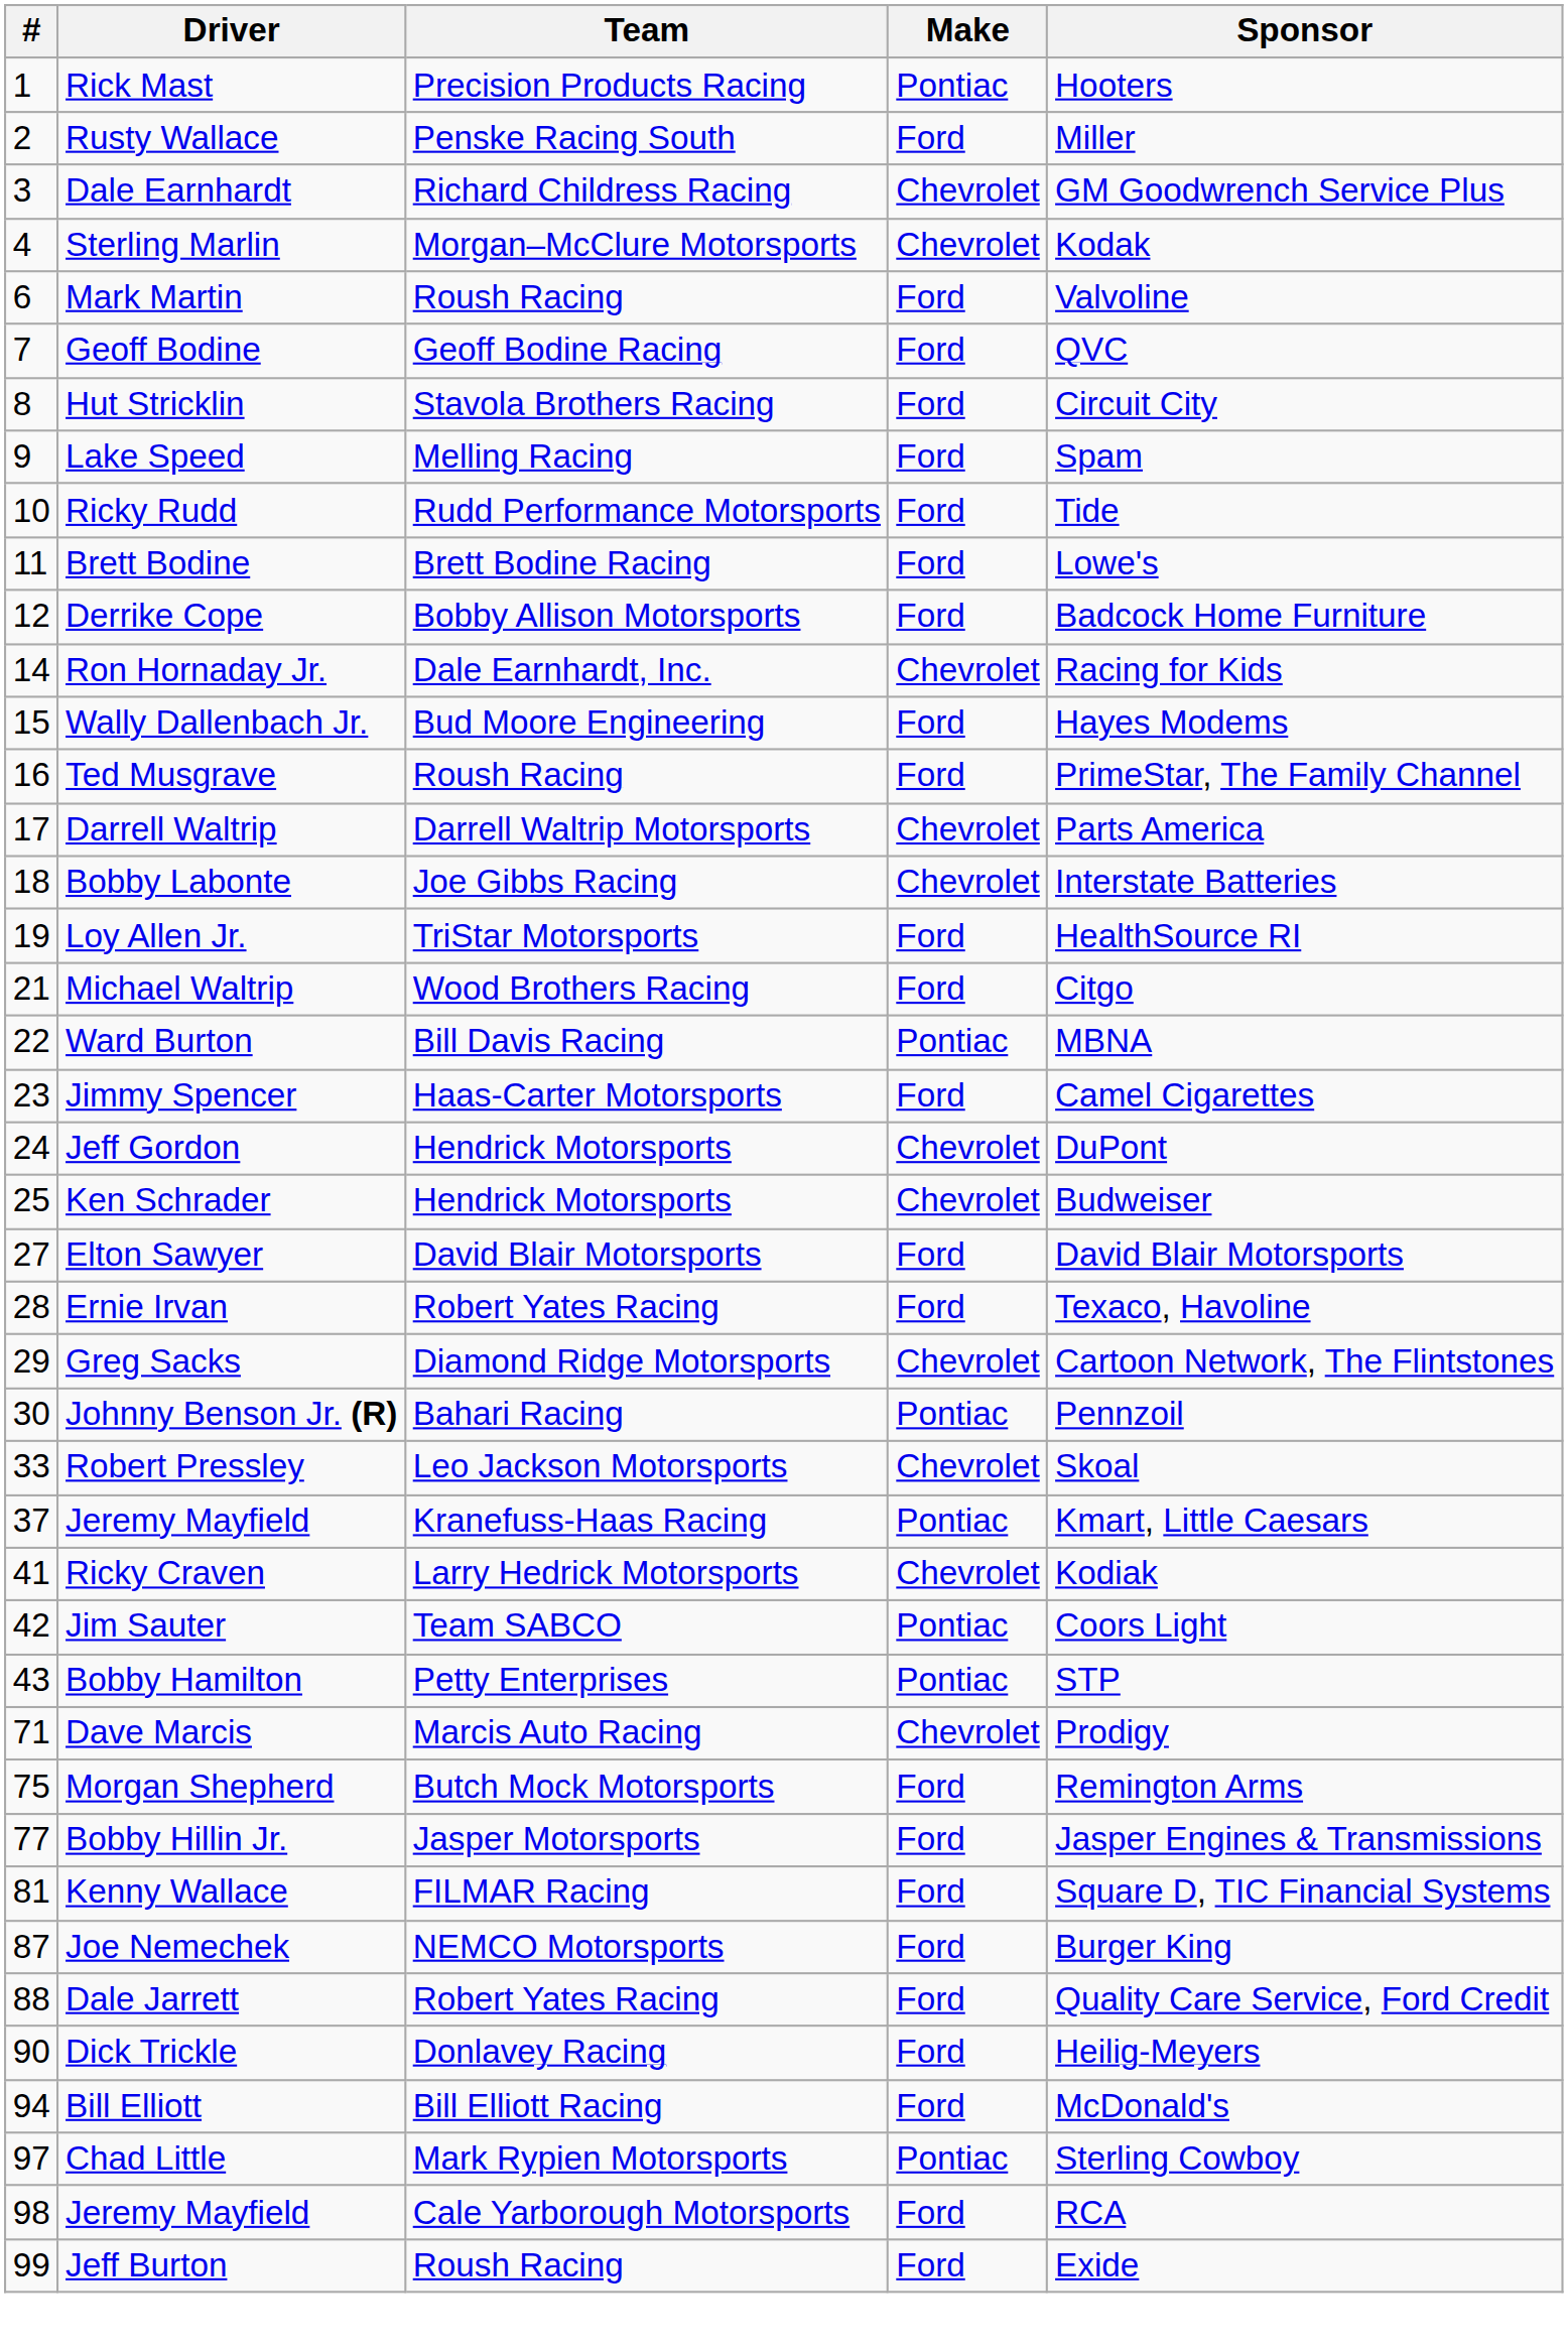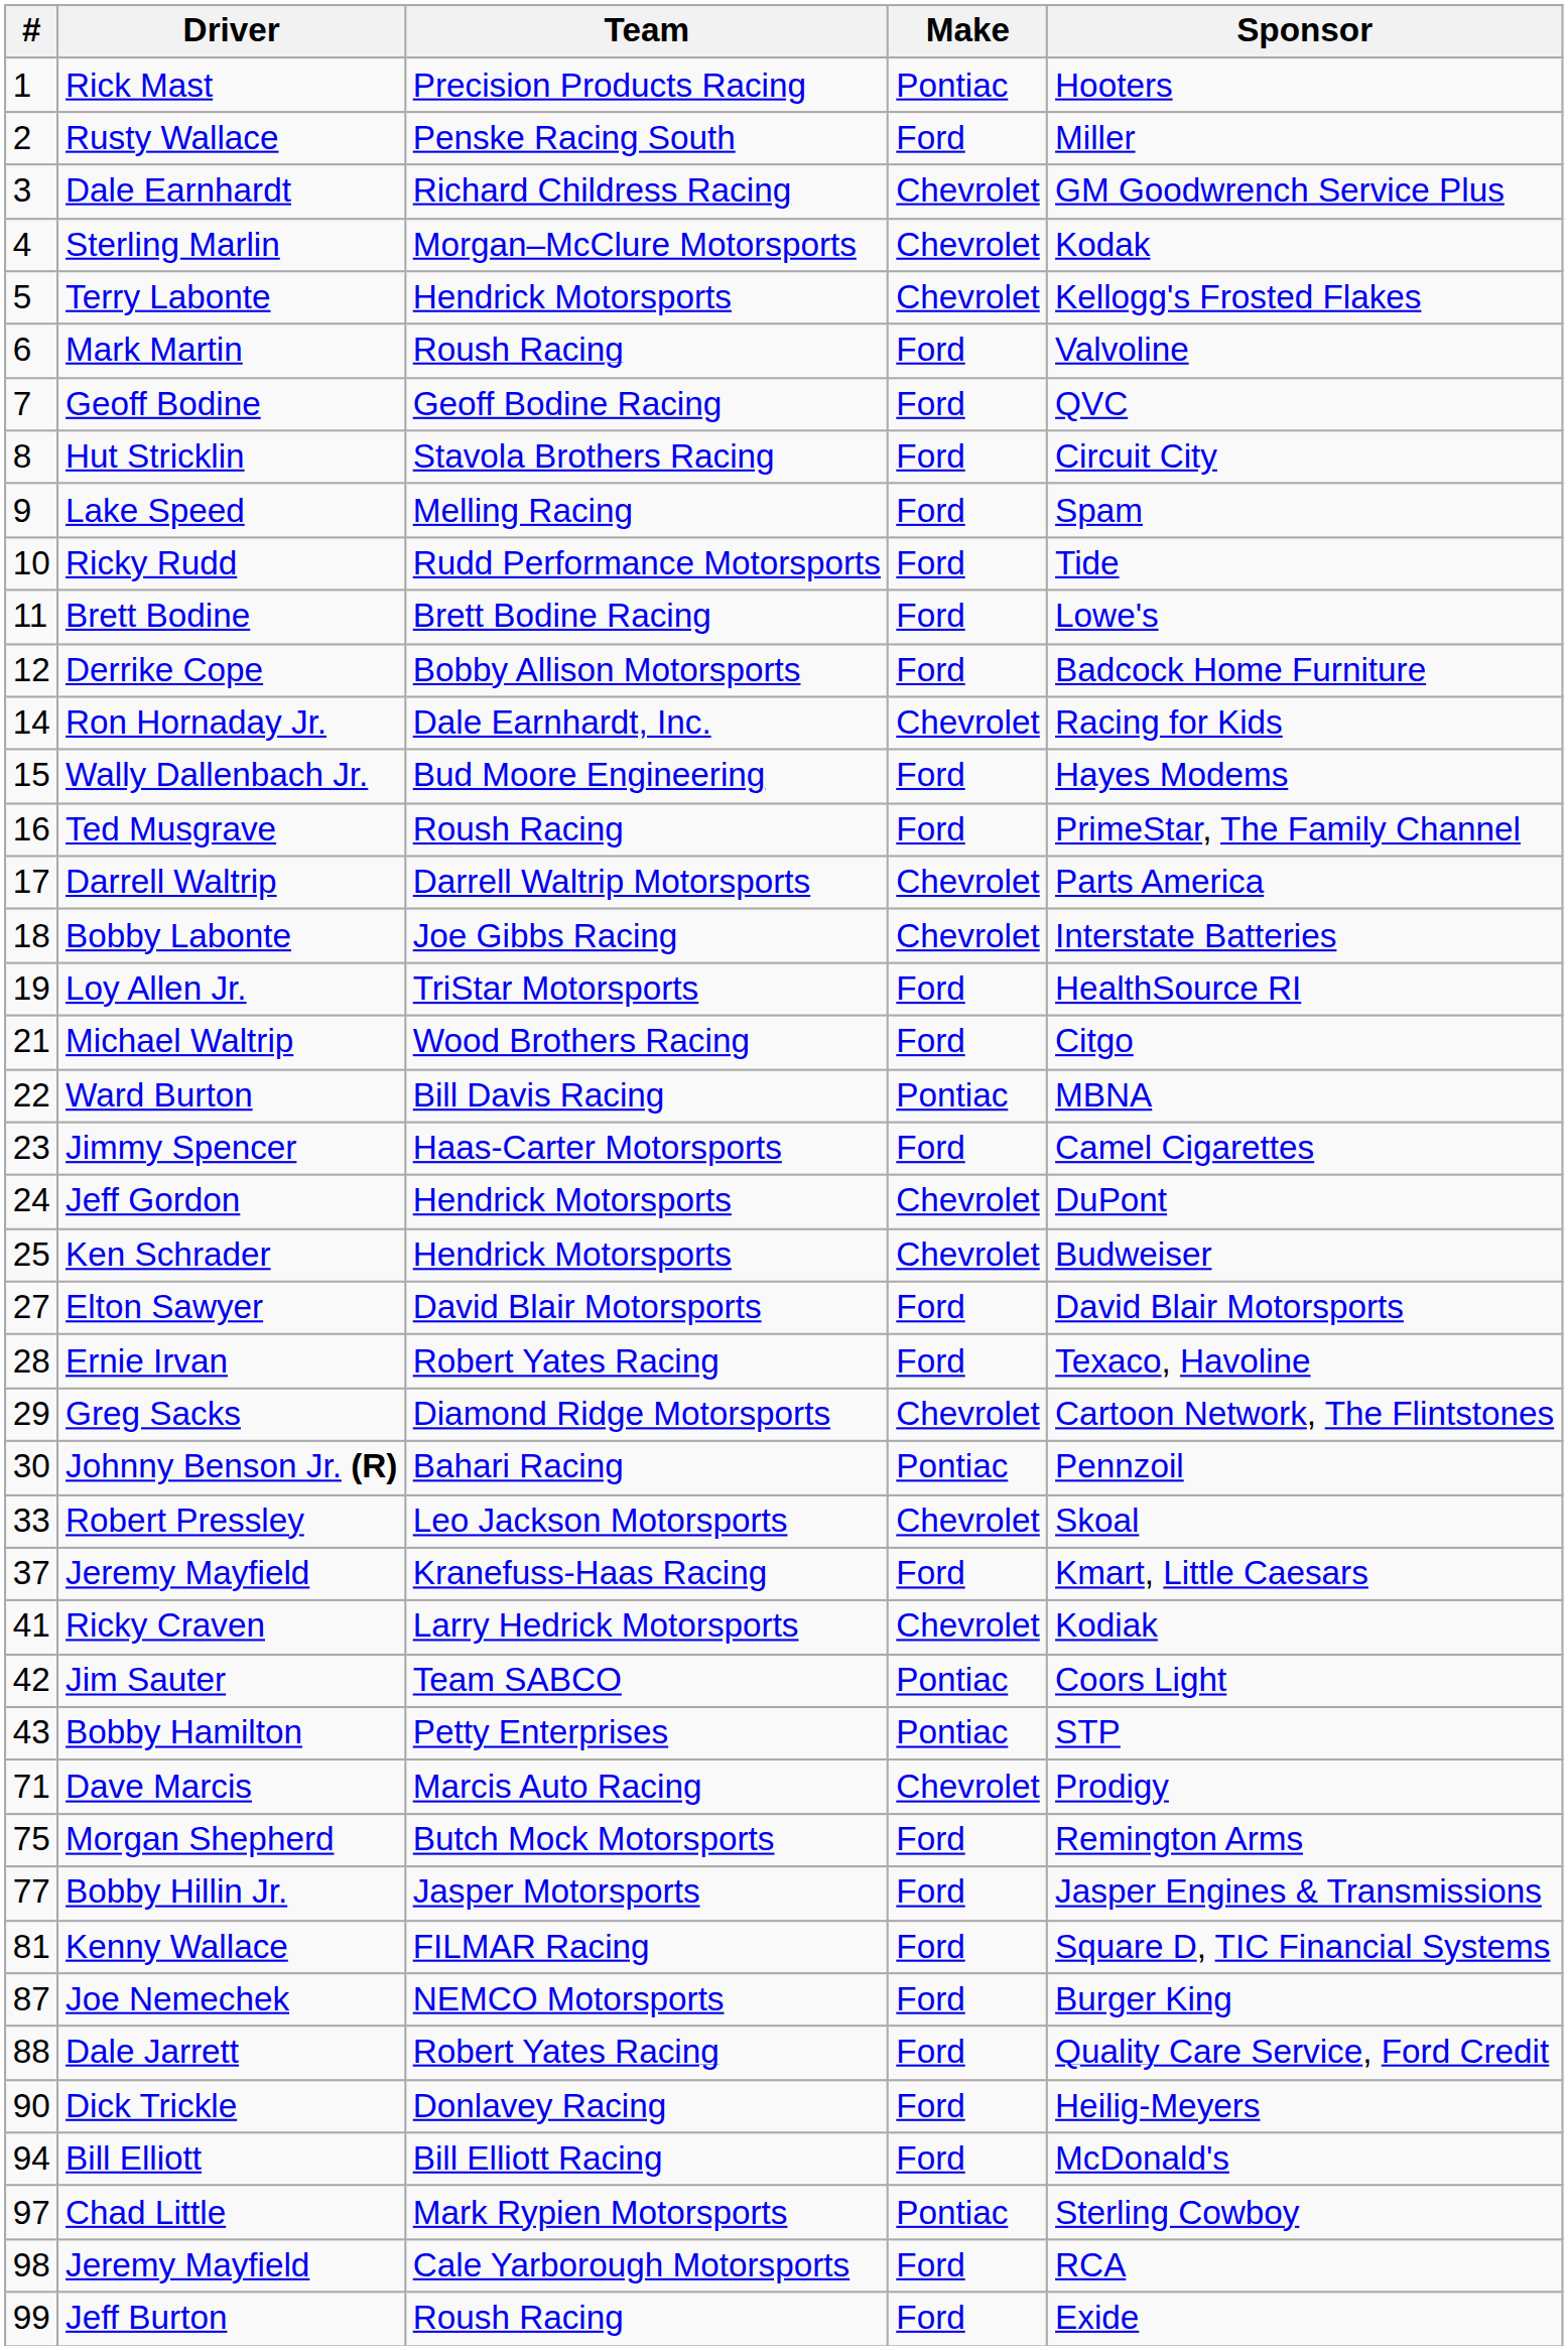+ row: 5 | Terry Labonte | Hendrick Motorsports | Chevrolet | Kellogg's Frosted Flakes
37 / Jeremy Mayfield | Make: Pontiac -> Ford
